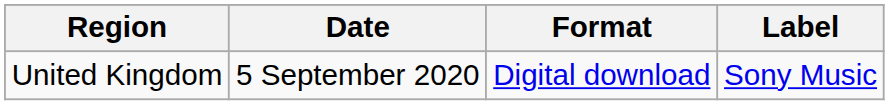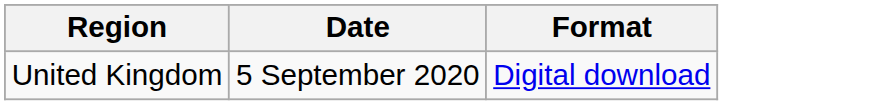- column: Label | Sony Music
